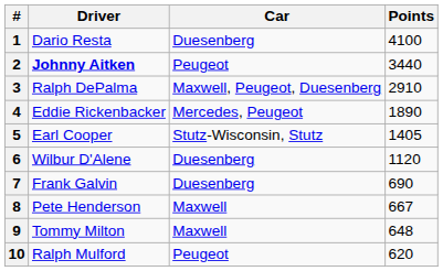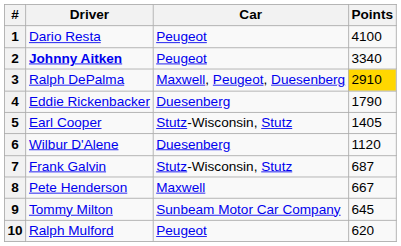1 | Car: Duesenberg -> Peugeot
2 | Points: 3440 -> 3340
3 | Points: no background -> gold background
4 | Car: Mercedes, Peugeot -> Duesenberg
4 | Points: 1890 -> 1790
7 | Car: Duesenberg -> Stutz-Wisconsin, Stutz
7 | Points: 690 -> 687
9 | Car: Maxwell -> Sunbeam Motor Car Company
9 | Points: 648 -> 645
